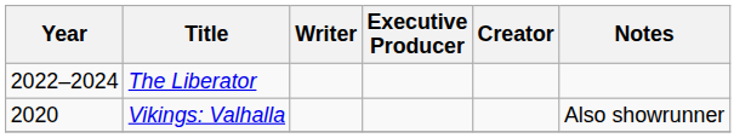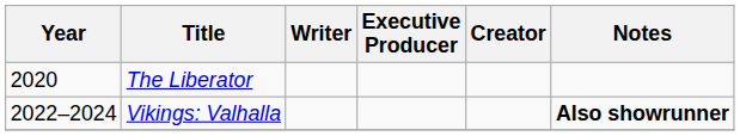The Liberator | Year: 2022–2024 -> 2020
Vikings: Valhalla | Year: 2020 -> 2022–2024
Vikings: Valhalla | Notes: normal -> bold
